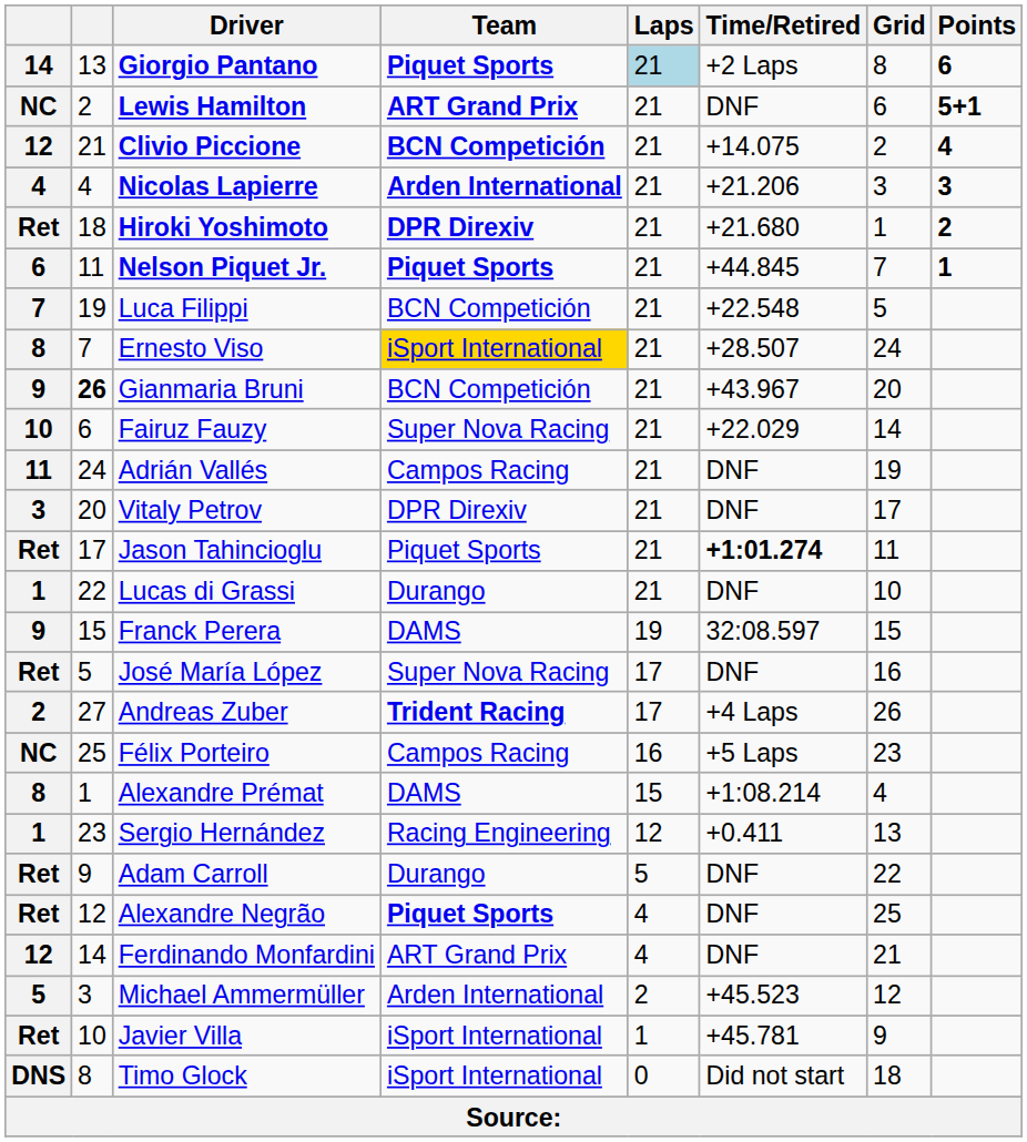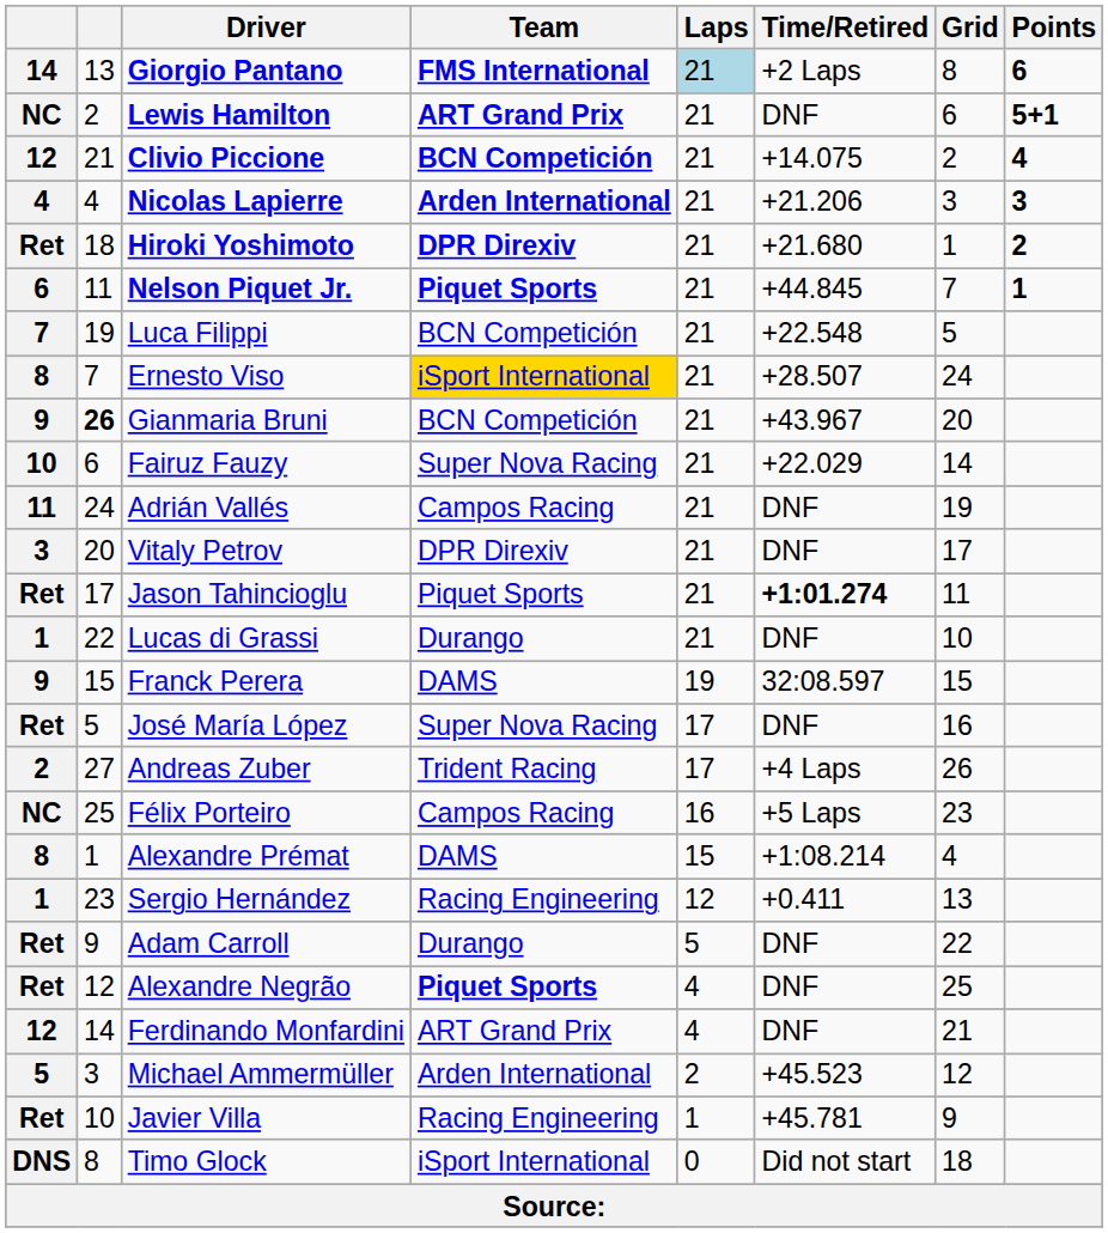Giorgio Pantano | Team: Piquet Sports -> FMS International
Andreas Zuber | Team: bold -> normal
Javier Villa | Team: iSport International -> Racing Engineering
